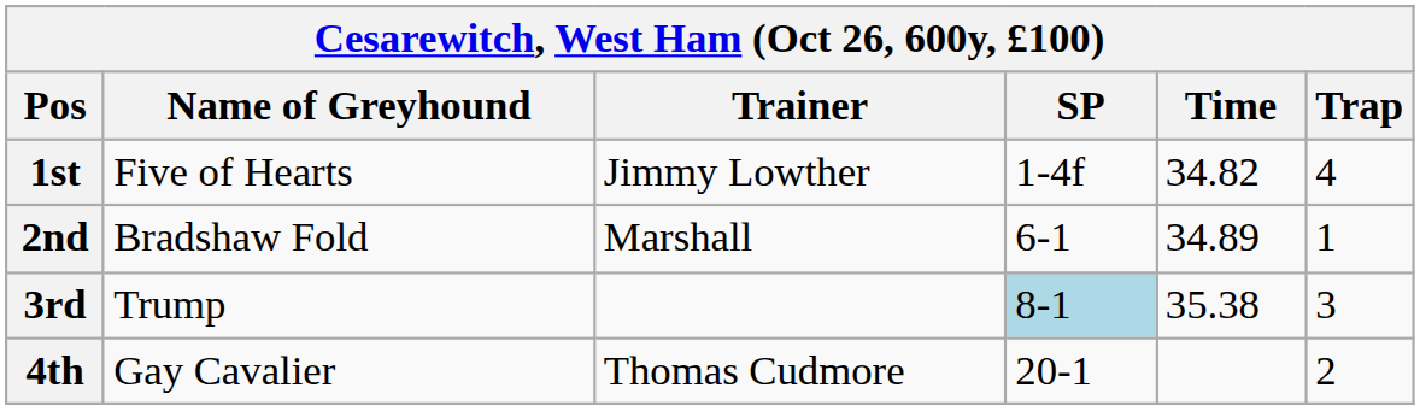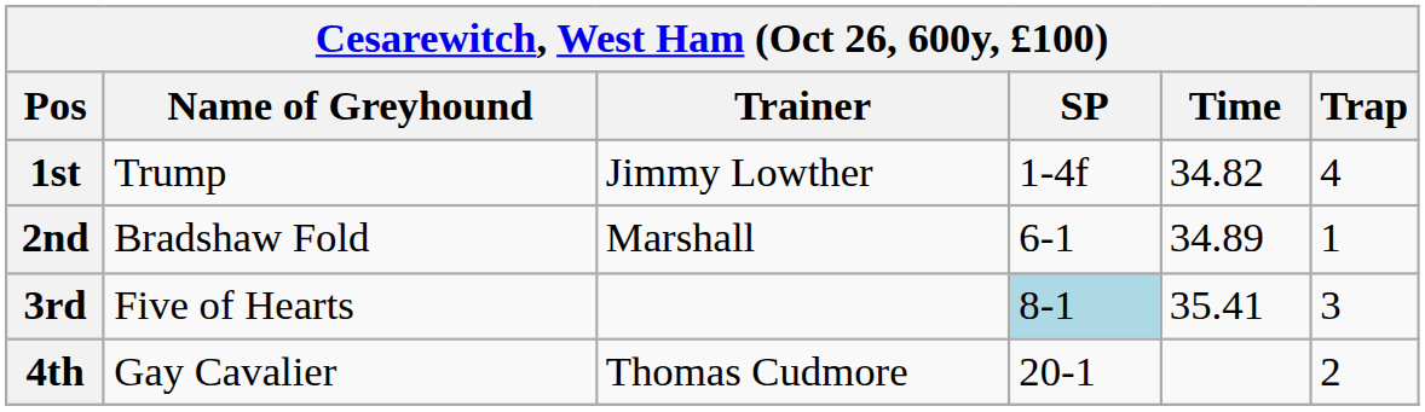1st | Name of Greyhound: Five of Hearts -> Trump
3rd | Name of Greyhound: Trump -> Five of Hearts
3rd | Time: 35.38 -> 35.41
